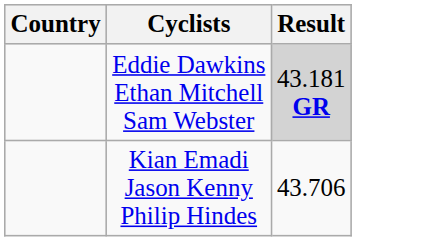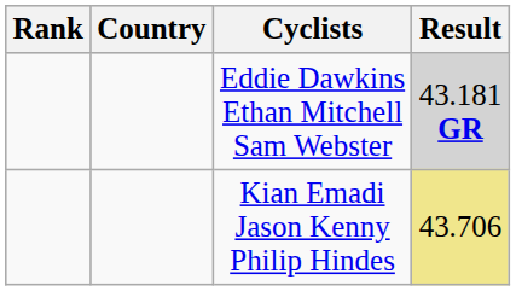+ column: Rank
Kian Emadi Jason Kenny Philip Hindes | Result: no background -> khaki background
